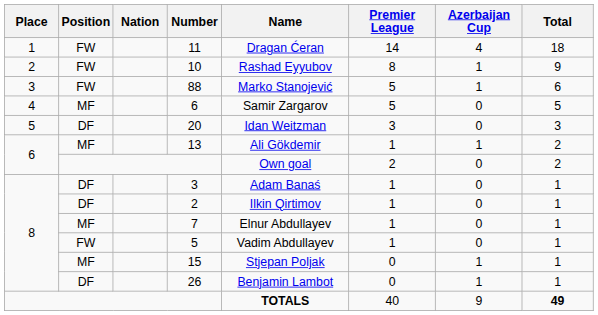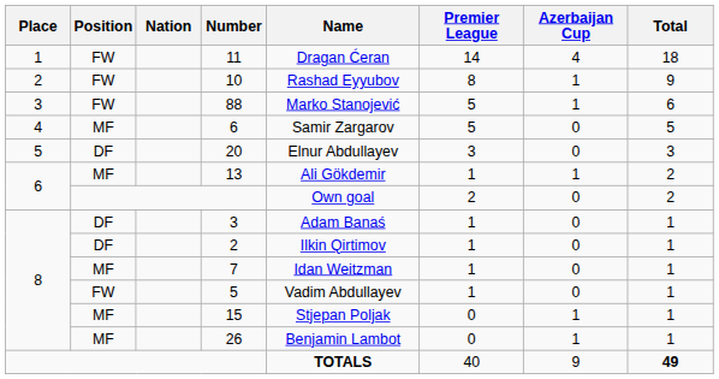20 | Name: Idan Weitzman -> Elnur Abdullayev
7 | Name: Elnur Abdullayev -> Idan Weitzman
26 | Position: DF -> MF
